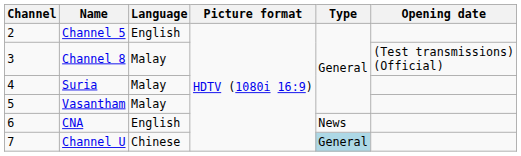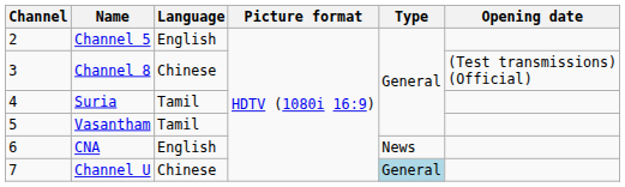Channel 8 | Language: Malay -> Chinese
Suria | Language: Malay -> Tamil
Vasantham | Language: Malay -> Tamil
